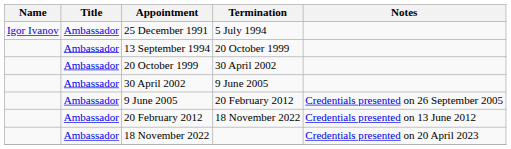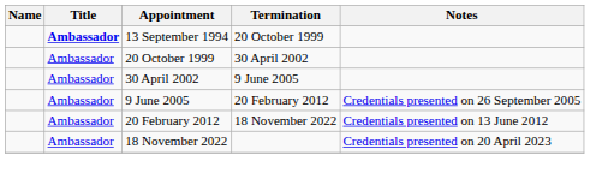- row: Igor Ivanov | Ambassador | 25 December 1991 | 5 July 1994
13 September 1994 | Title: normal -> bold
